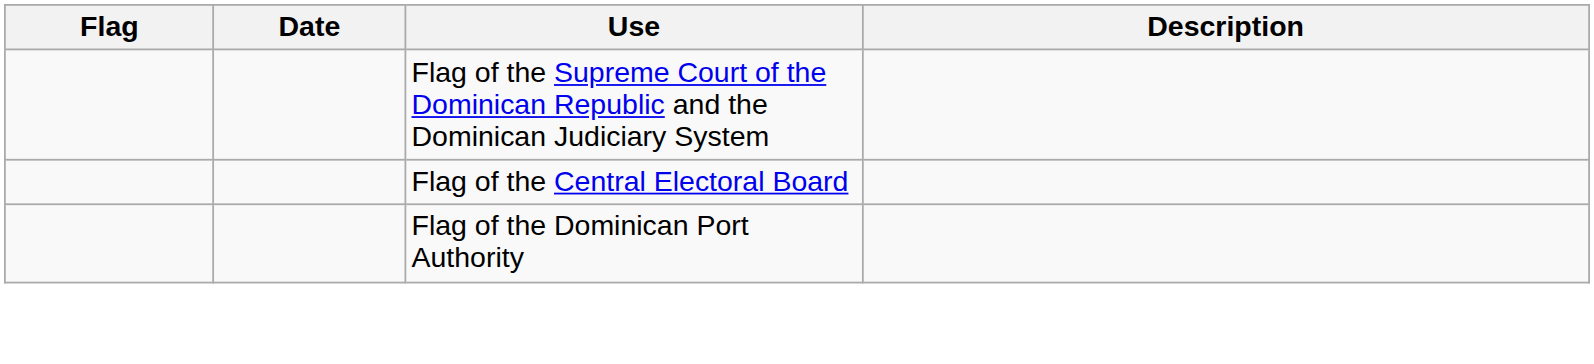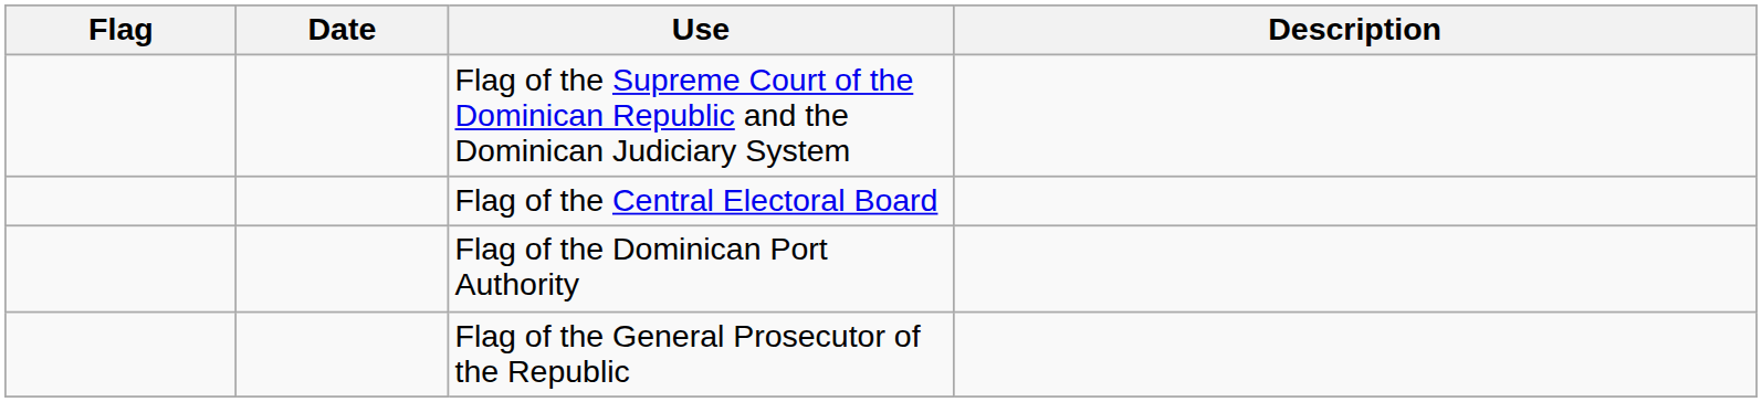+ row: Flag of the General Prosecutor of the Republic
